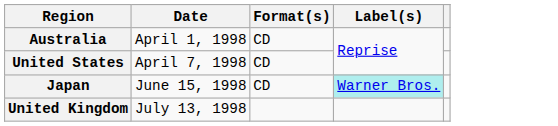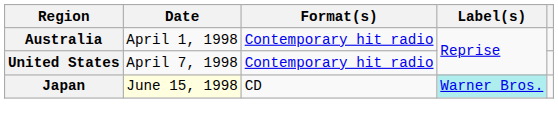Australia | Format(s): CD -> Contemporary hit radio
United States | Format(s): CD -> Contemporary hit radio
Japan | Date: no background -> lightyellow background
- row: United Kingdom | July 13, 1998
